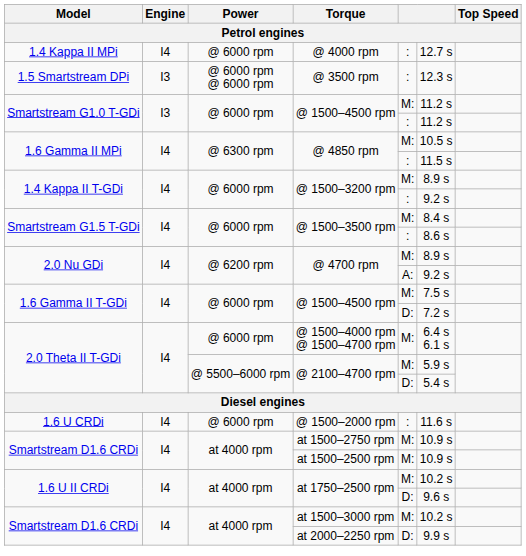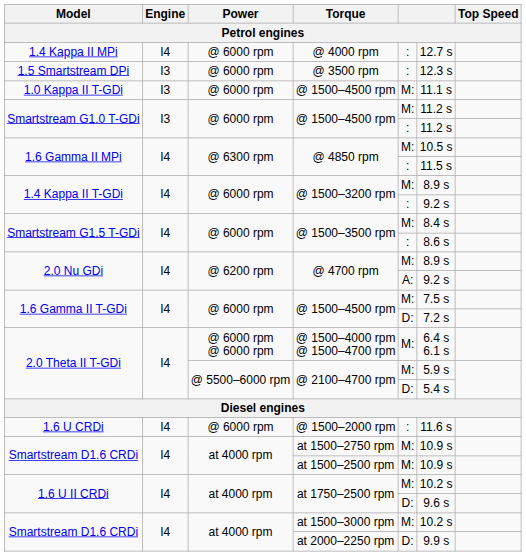@ 3500 rpm | Power: @ 6000 rpm @ 6000 rpm -> @ 6000 rpm
+ row: 1.0 Kappa II T-GDi | I3 | @ 6000 rpm | @ 1500–4500 rpm | M: | 11.1 s
@ 1500–4000 rpm @ 1500–4700 rpm | Power: @ 6000 rpm -> @ 6000 rpm @ 6000 rpm
